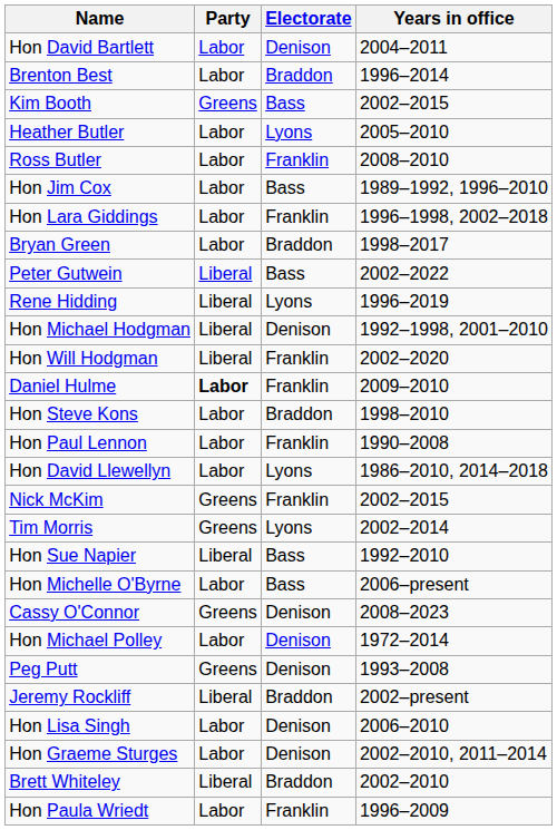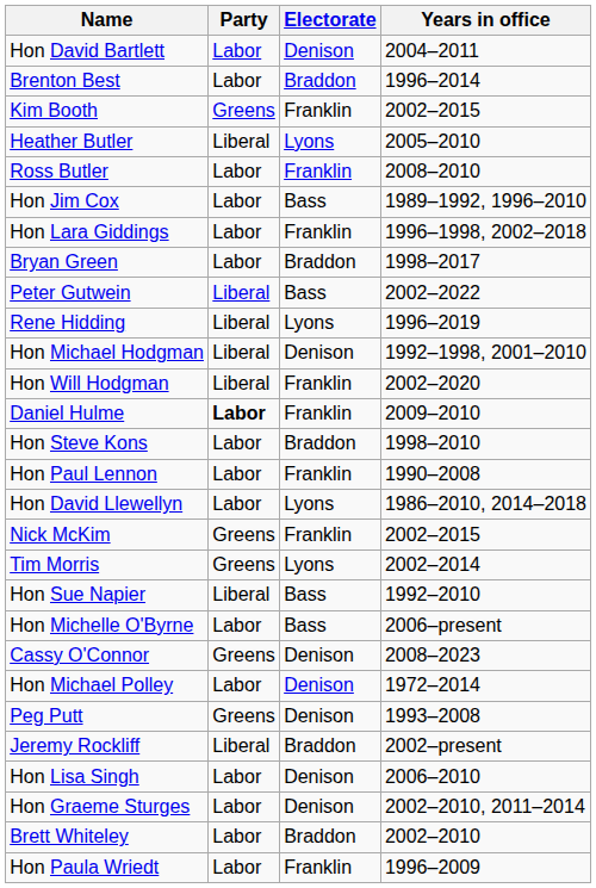Kim Booth | Electorate: Bass -> Franklin
Heather Butler | Party: Labor -> Liberal
Brett Whiteley | Party: Liberal -> Labor
